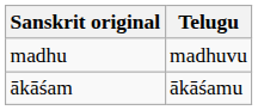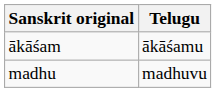rows swapped: ākāśam <-> madhu
